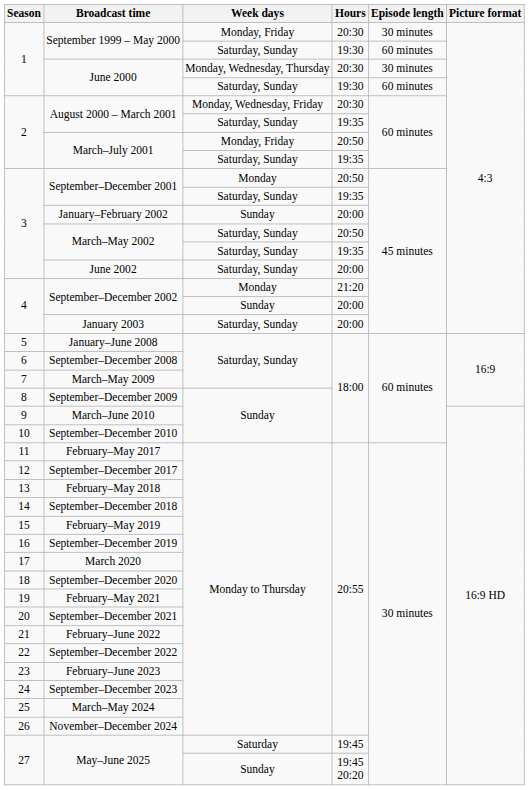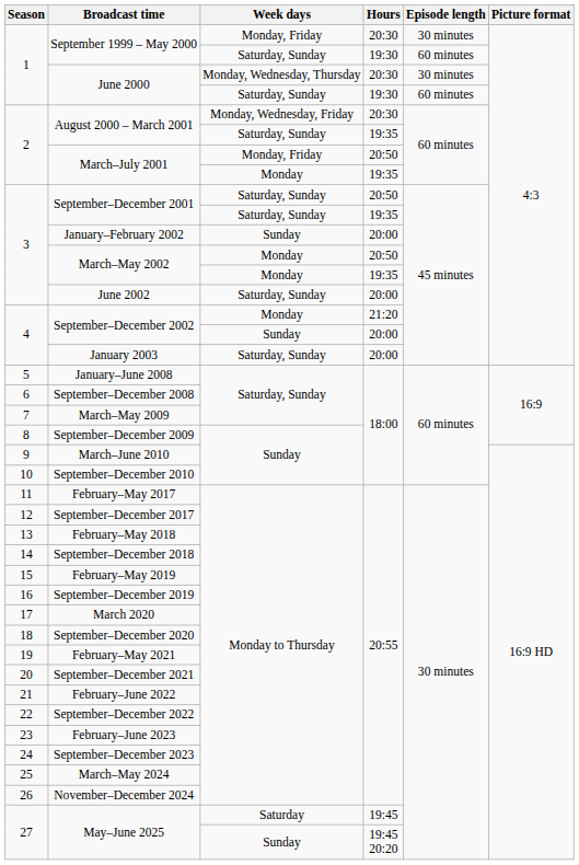March–July 2001 / 19:35 | Week days: Saturday, Sunday -> Monday
September–December 2001 / 20:50 | Week days: Monday -> Saturday, Sunday
March–May 2002 / 20:50 | Week days: Saturday, Sunday -> Monday
March–May 2002 / 19:35 | Week days: Saturday, Sunday -> Monday
